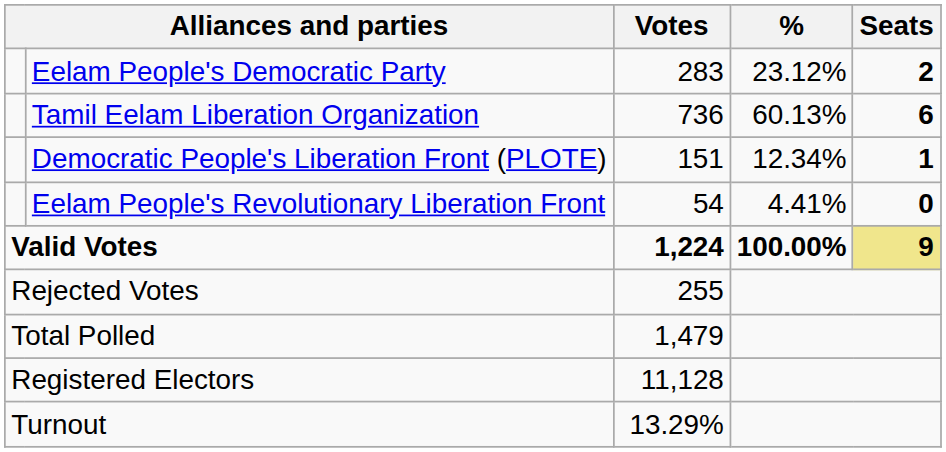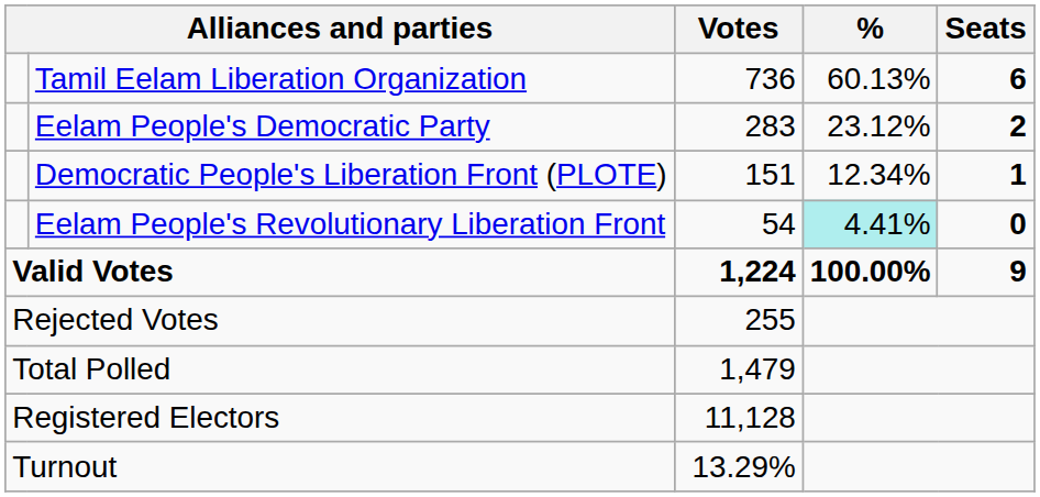rows swapped: Tamil Eelam Liberation Organization <-> Eelam People's Democratic Party
Eelam People's Revolutionary Liberation Front | %: no background -> paleturquoise background
Valid Votes | Seats: khaki background -> no background
